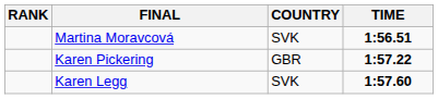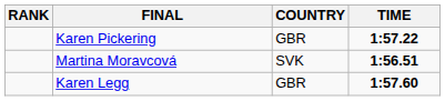rows swapped: Martina Moravcová <-> Karen Pickering
Karen Legg | COUNTRY: SVK -> GBR
